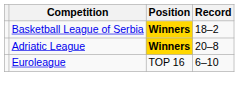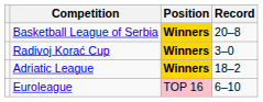Basketball League of Serbia | Record: 18–2 -> 20–8
+ row: Radivoj Korać Cup | Winners | 3–0
Adriatic League | Record: 20–8 -> 18–2
Euroleague | Position: no background -> pink background
